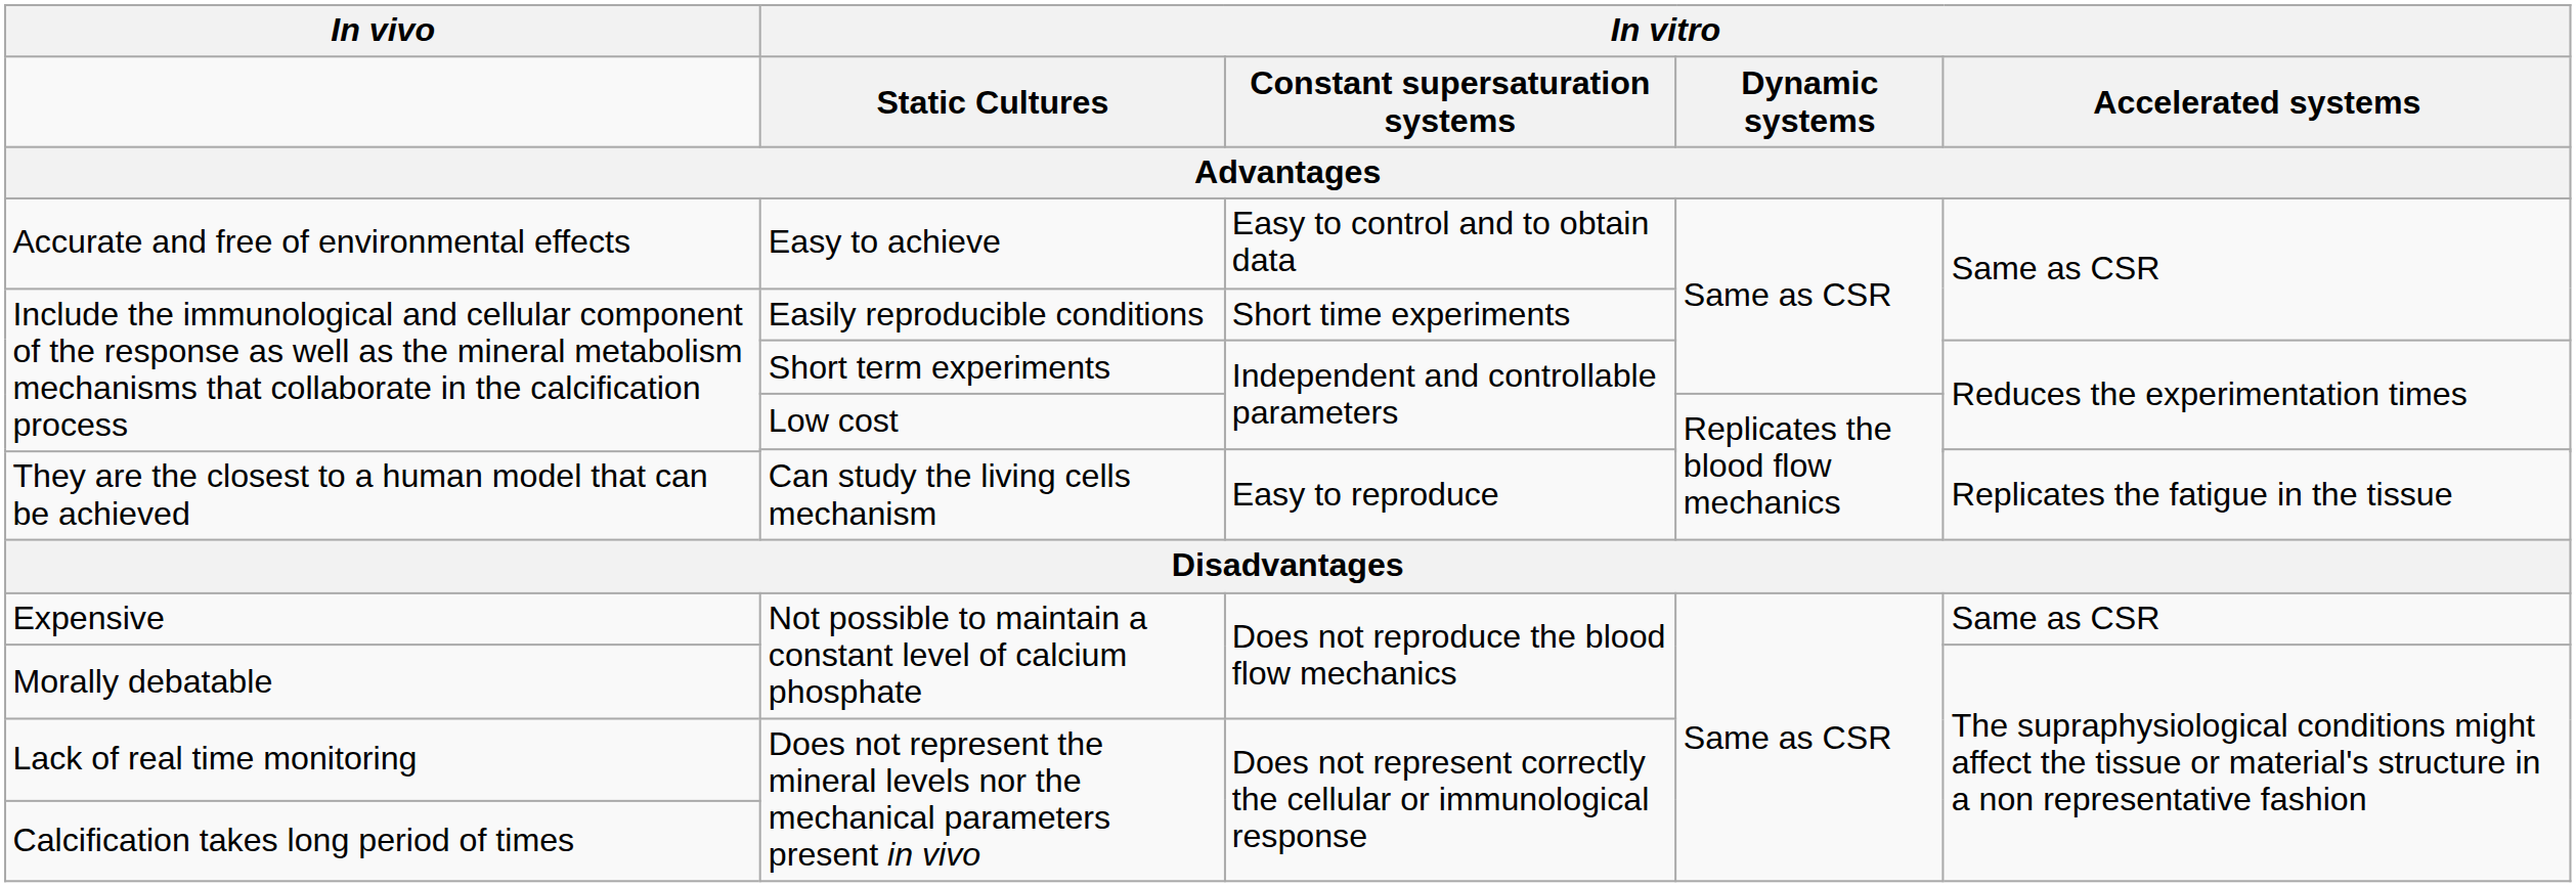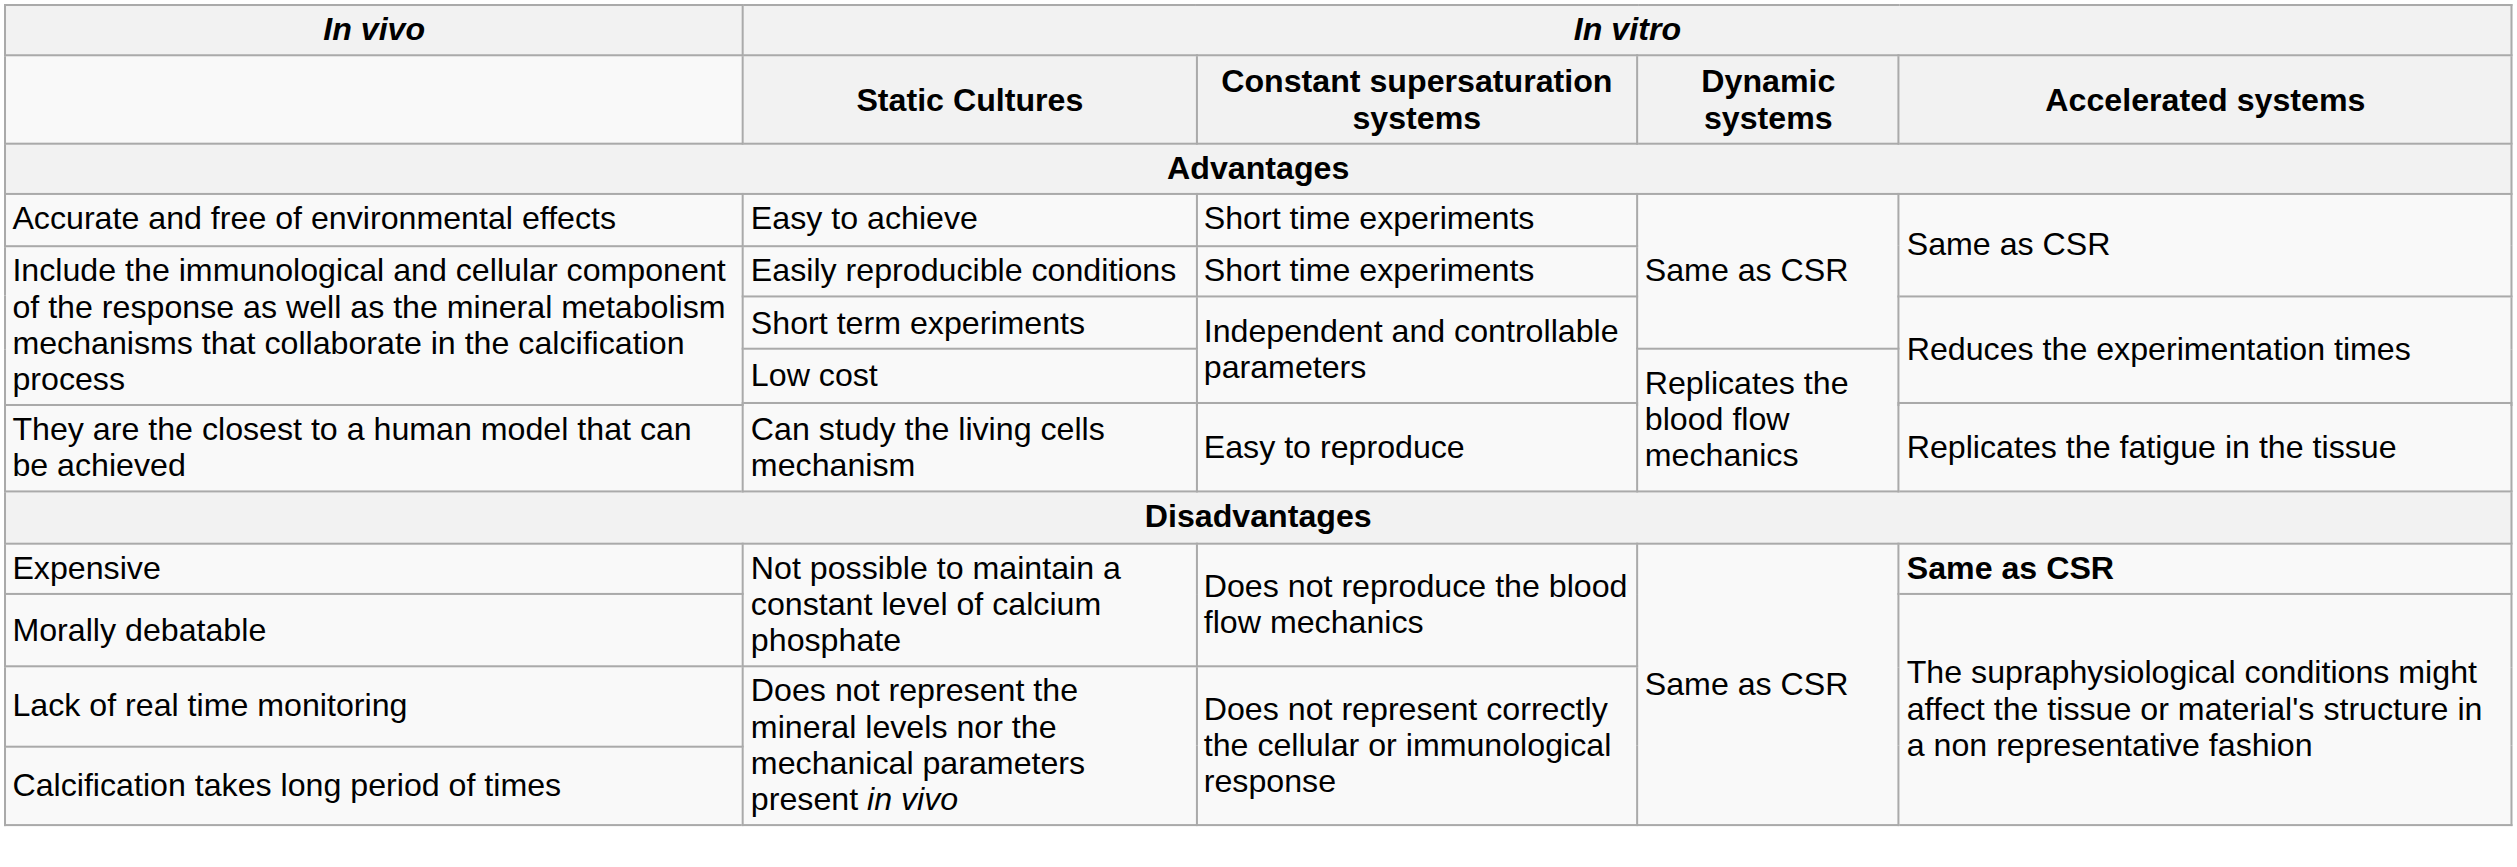Accurate and free of environmental effects | column 3: Easy to control and to obtain data -> Short time experiments
Expensive | column 5: normal -> bold
